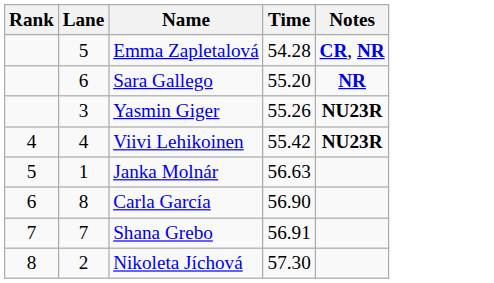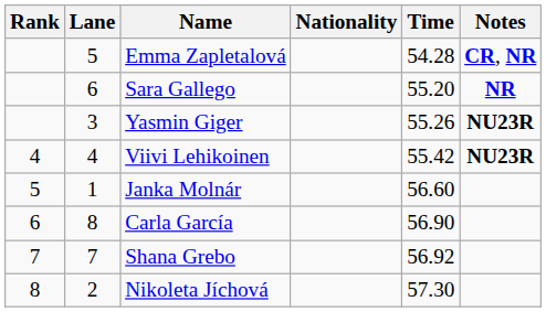+ column: Nationality
Janka Molnár | Time: 56.63 -> 56.60
Shana Grebo | Time: 56.91 -> 56.92
